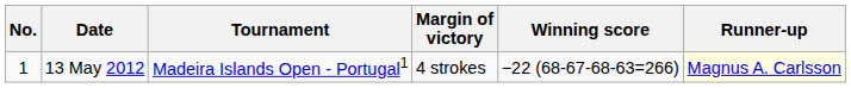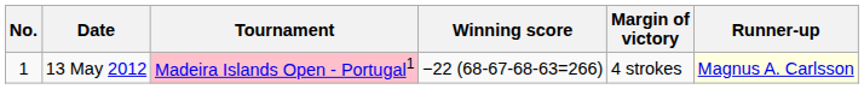columns swapped: Winning score <-> Margin of victory
13 May 2012 | Tournament: no background -> pink background
